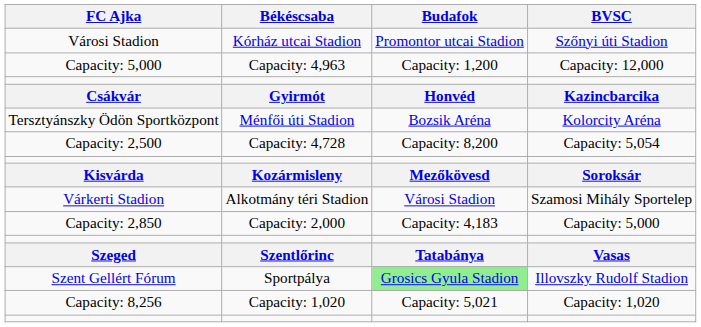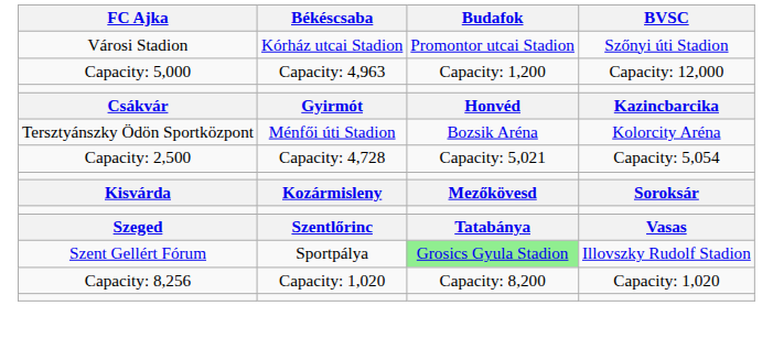Capacity: 2,500 | Budafok: Capacity: 8,200 -> Capacity: 5,021
- row: Várkerti Stadion | Alkotmány téri Stadion | Városi Stadion | Szamosi Mihály Sportelep
- row: Capacity: 2,850 | Capacity: 2,000 | Capacity: 4,183 | Capacity: 5,000
Capacity: 8,256 | Budafok: Capacity: 5,021 -> Capacity: 8,200
